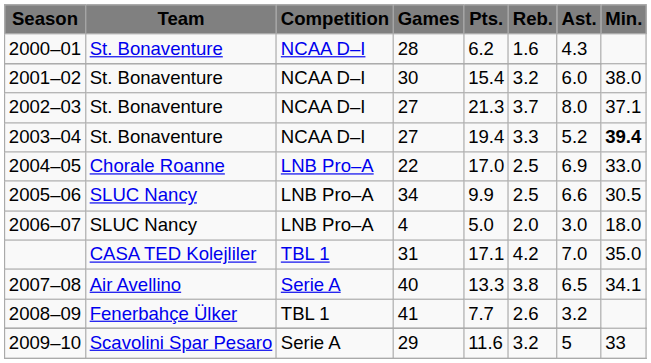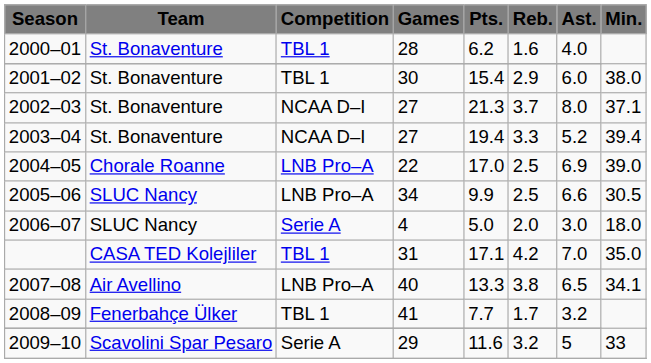2000–01 | Competition: NCAA D–I -> TBL 1
2000–01 | Ast.: 4.3 -> 4.0
2001–02 | Competition: NCAA D–I -> TBL 1
2001–02 | Reb.: 3.2 -> 2.9
2003–04 | Min.: bold -> normal
2004–05 | Min.: 33.0 -> 39.0
2006–07 | Competition: LNB Pro–A -> Serie A
2007–08 | Competition: Serie A -> LNB Pro–A
2008–09 | Reb.: 2.6 -> 1.7
